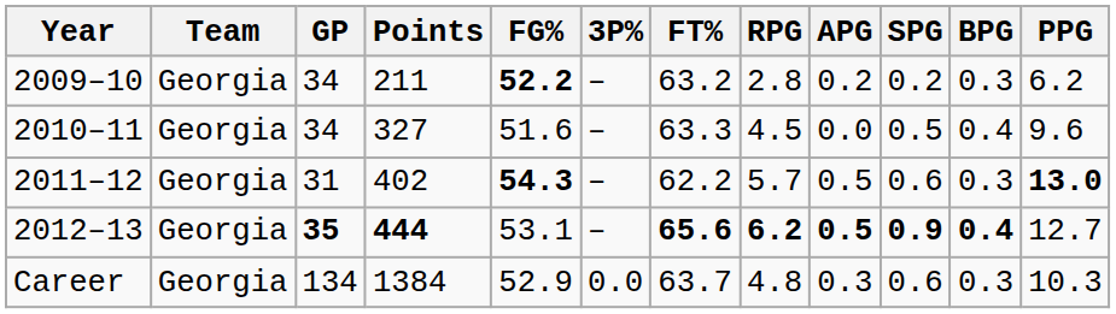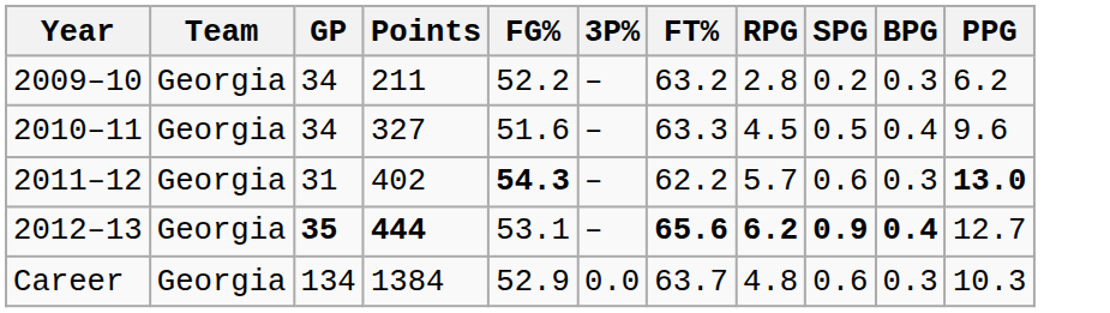- column: APG | 0.2 | 0.0 | 0.5 | 0.5 | 0.3
2009–10 | FG%: bold -> normal
